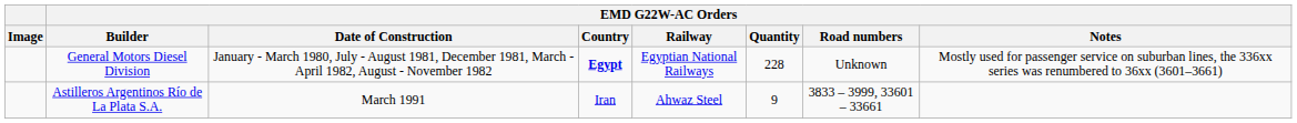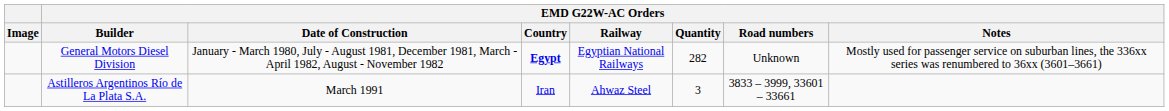General Motors Diesel Division | EMD G22W-AC Orders / Quantity: 228 -> 282
Astilleros Argentinos Río de La Plata S.A. | EMD G22W-AC Orders / Quantity: 9 -> 3
